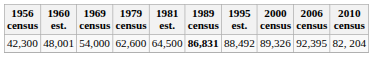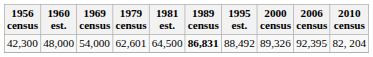42,300 | 1960 est.: 48,001 -> 48,000
42,300 | 1979 census: 62,600 -> 62,601
